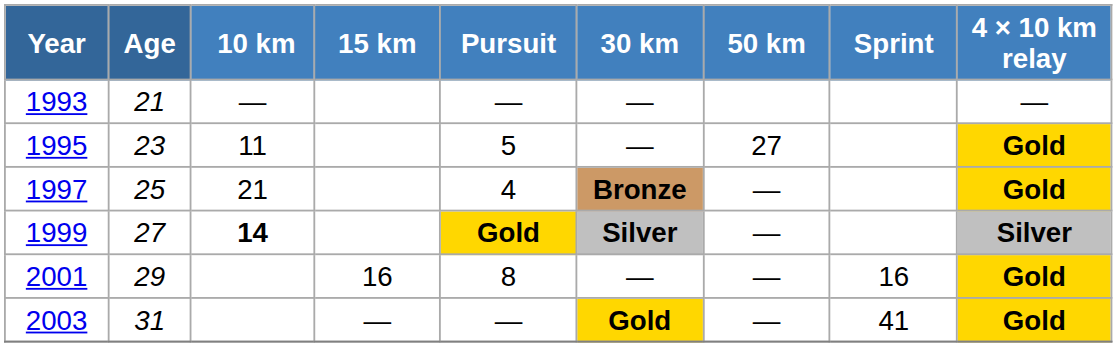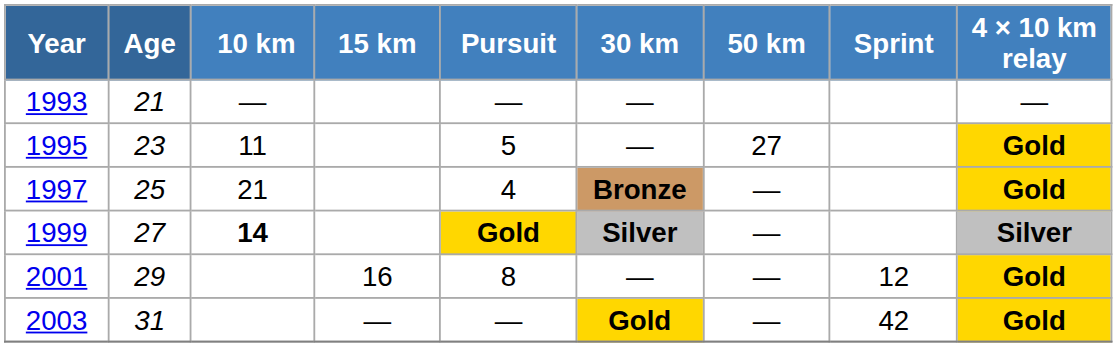2001 | Sprint: 16 -> 12
2003 | Sprint: 41 -> 42
